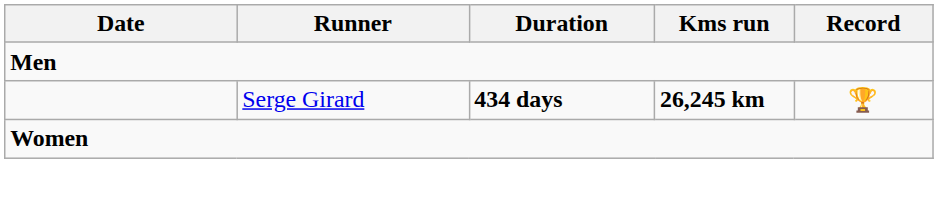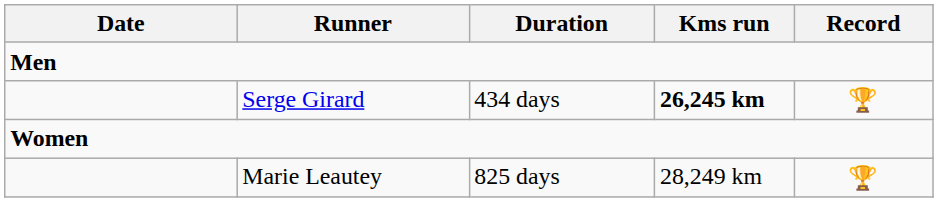Serge Girard | Duration: bold -> normal
+ row: Marie Leautey | 825 days | 28,249 km | 🏆
